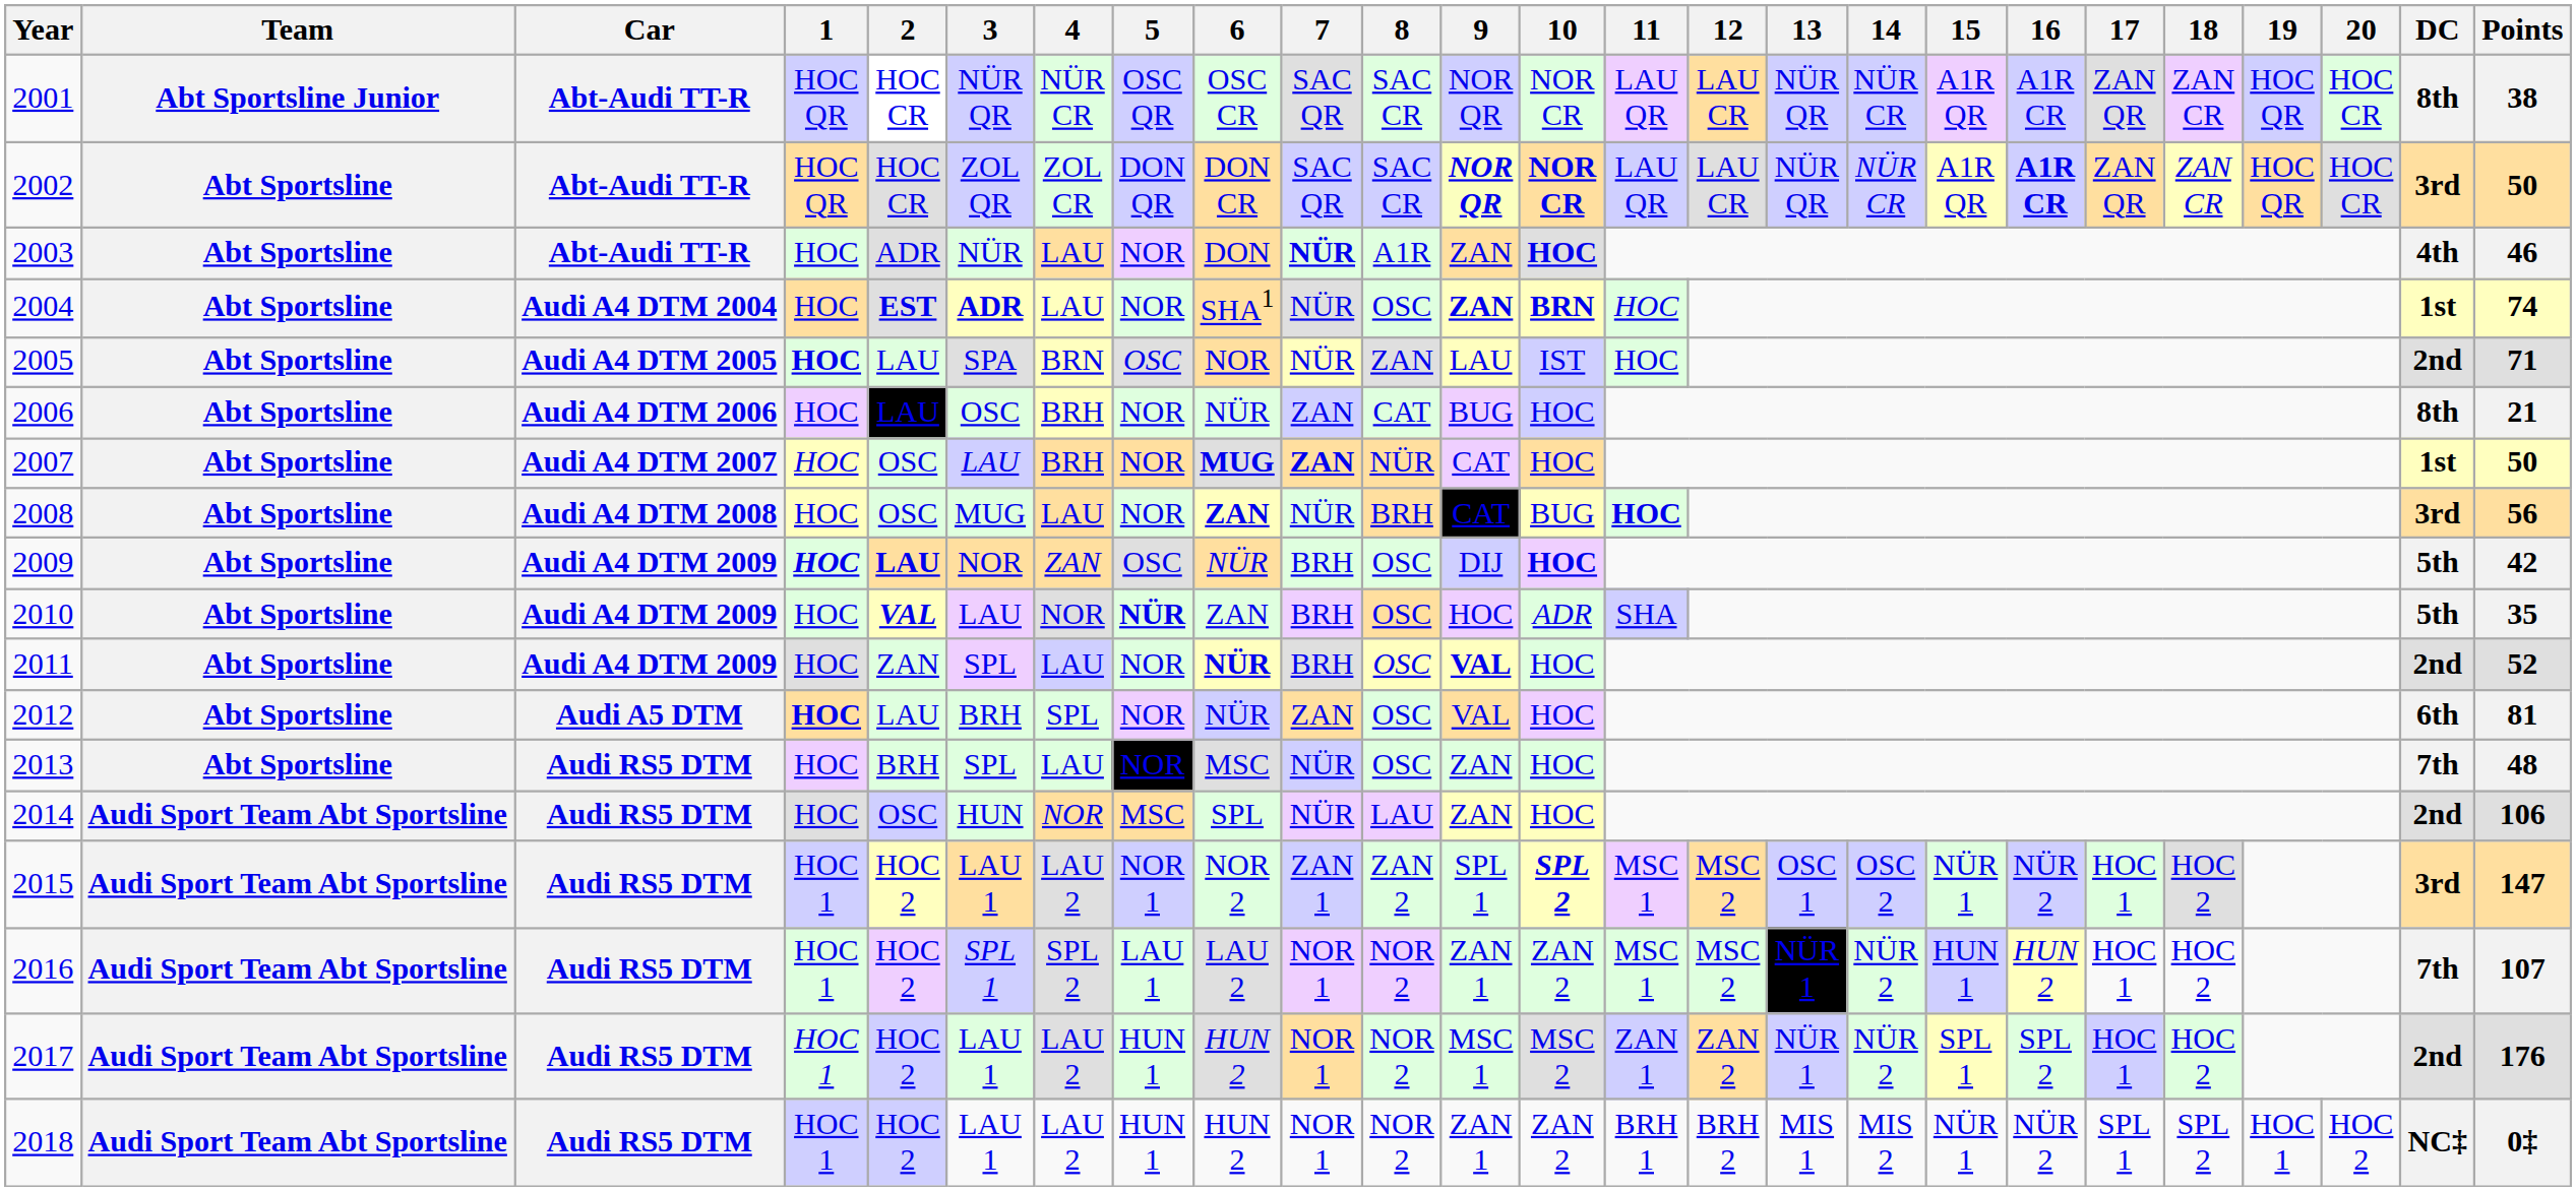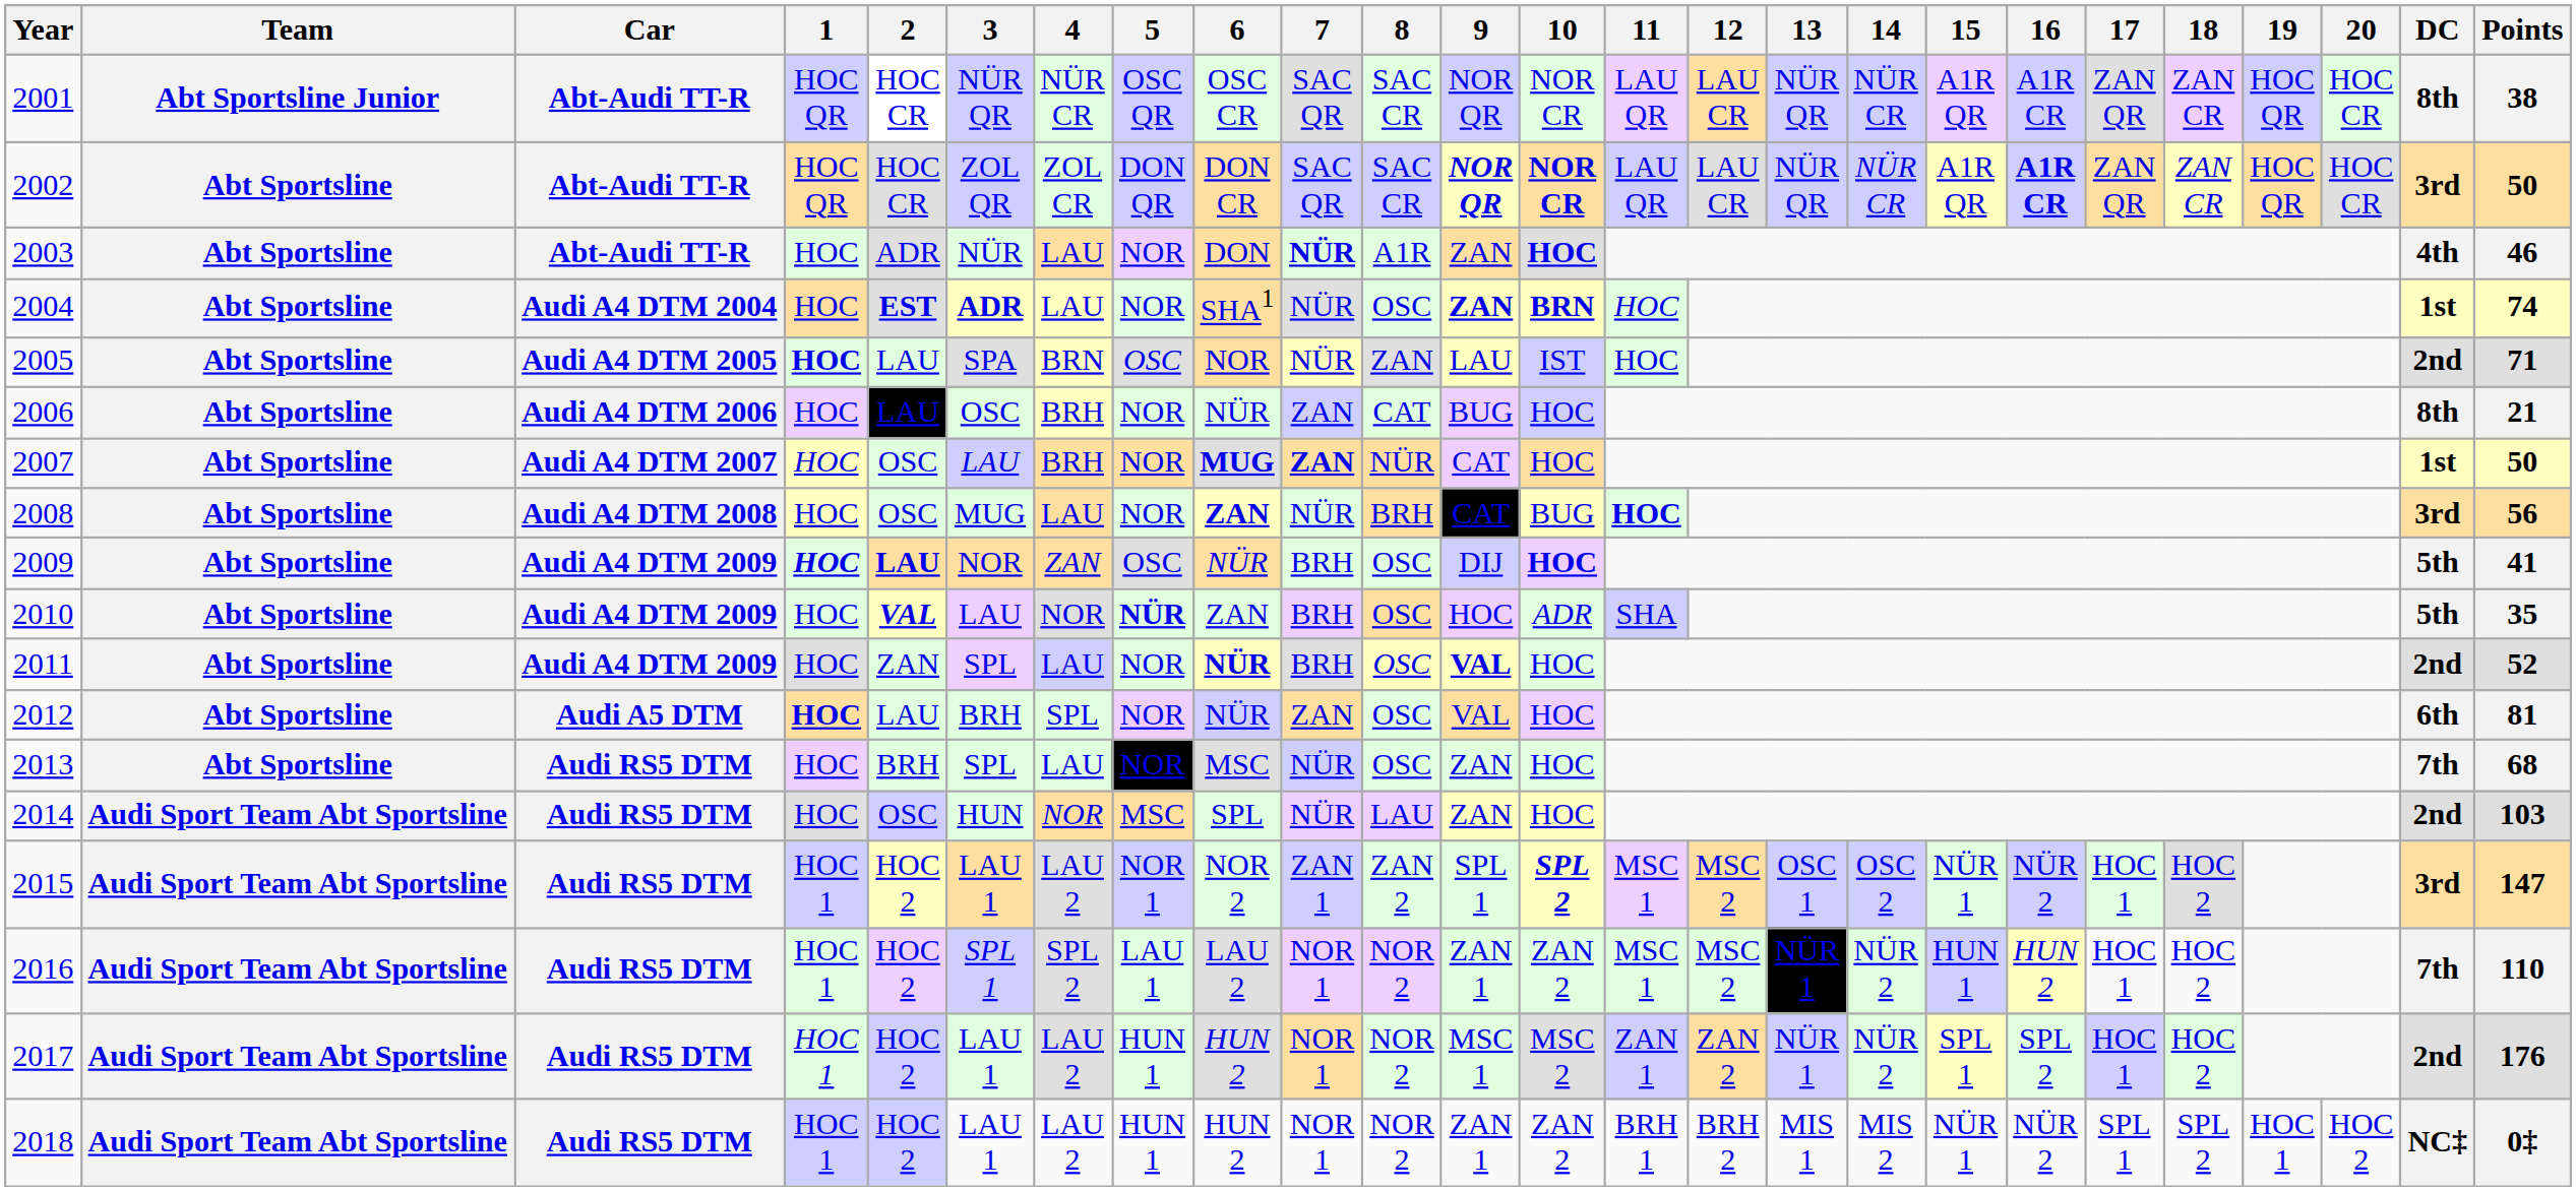2009 | Points: 42 -> 41
2013 | Points: 48 -> 68
2014 | Points: 106 -> 103
2016 | Points: 107 -> 110
